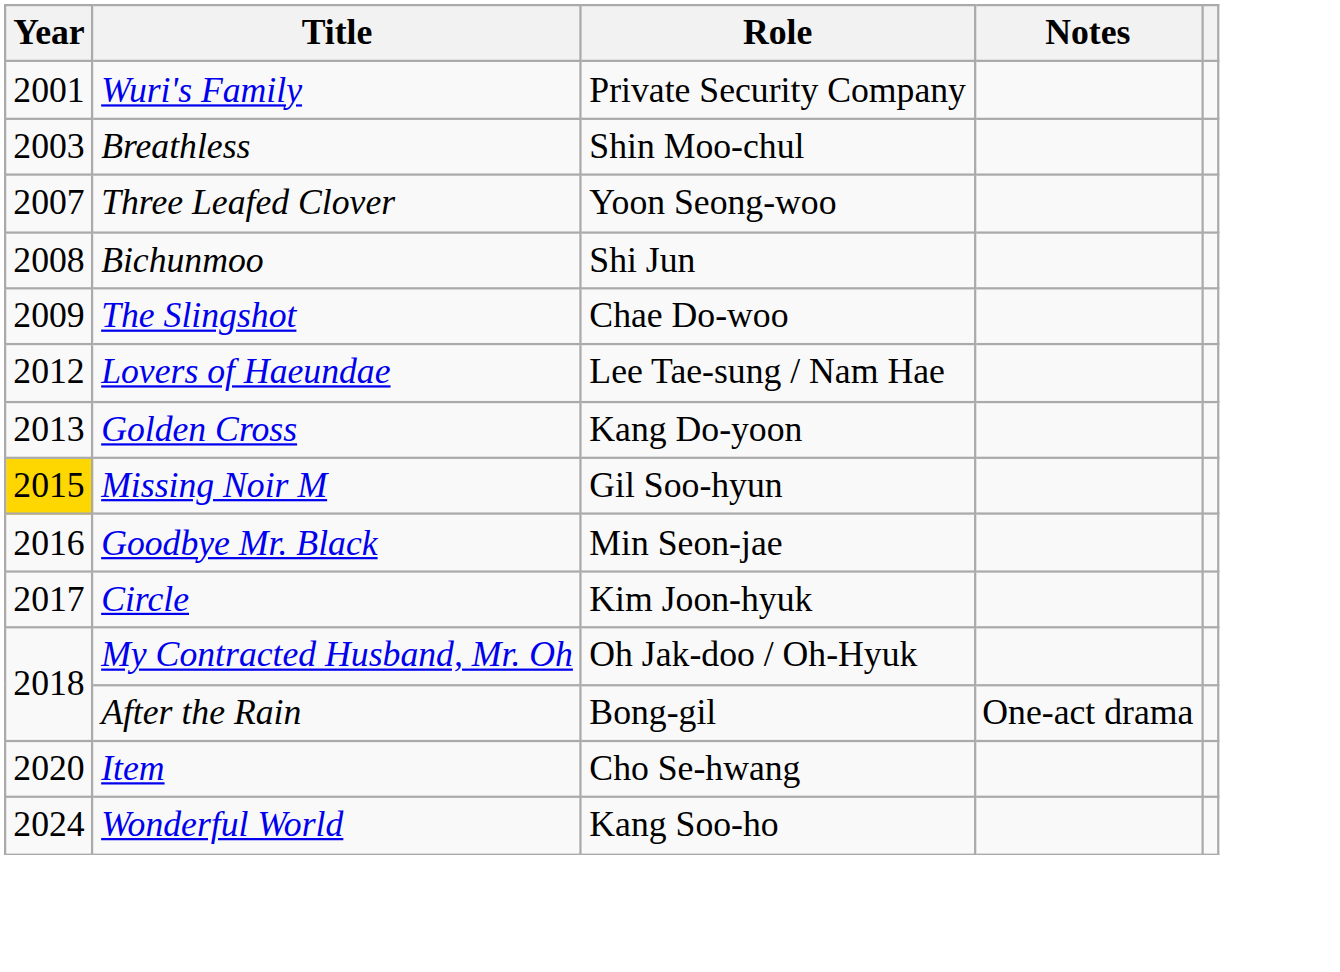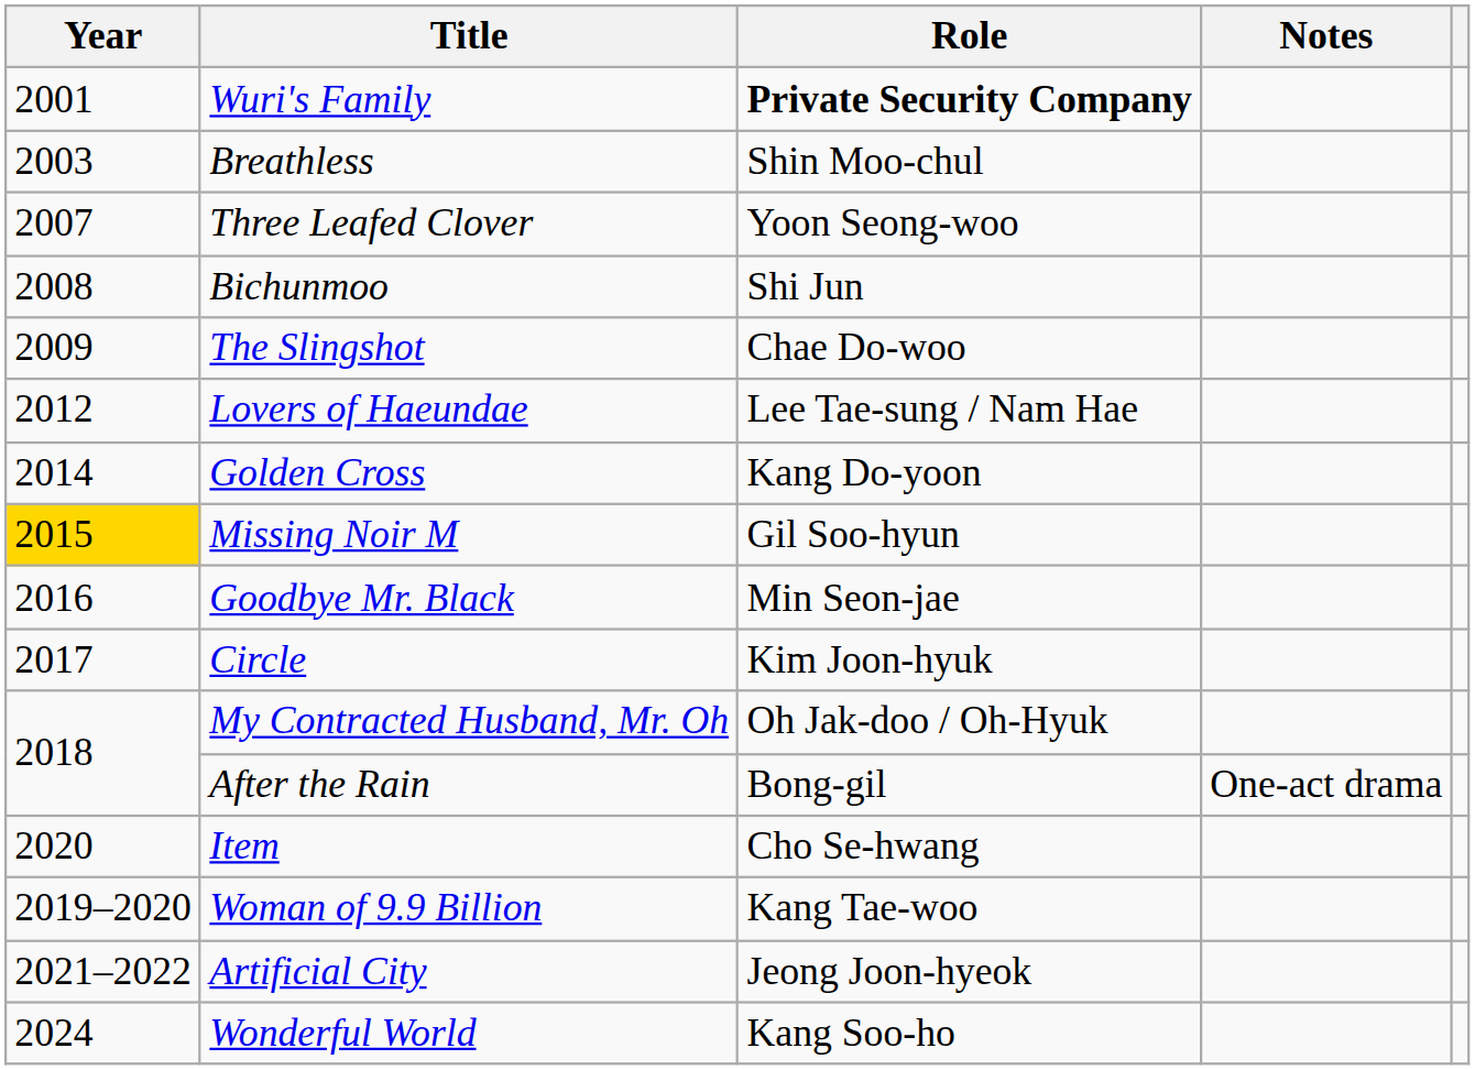Wuri's Family | Role: normal -> bold
Golden Cross | Year: 2013 -> 2014
+ row: 2019–2020 | Woman of 9.9 Billion | Kang Tae-woo
+ row: 2021–2022 | Artificial City | Jeong Joon-hyeok
